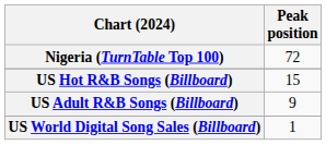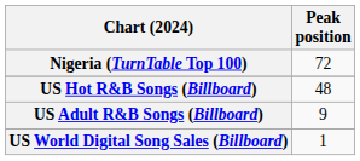US Hot R&B Songs (Billboard) | Peak position: 15 -> 48
